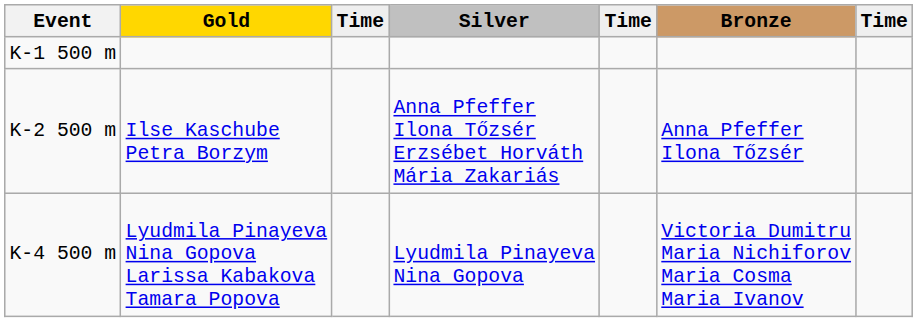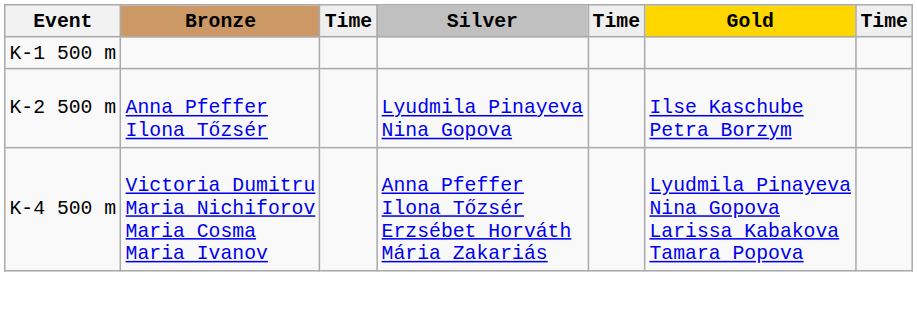columns swapped: Gold <-> Bronze
K-2 500 m | Silver: Anna Pfeffer Ilona Tőzsér Erzsébet Horváth Mária Zakariás -> Lyudmila Pinayeva Nina Gopova
K-4 500 m | Silver: Lyudmila Pinayeva Nina Gopova -> Anna Pfeffer Ilona Tőzsér Erzsébet Horváth Mária Zakariás
